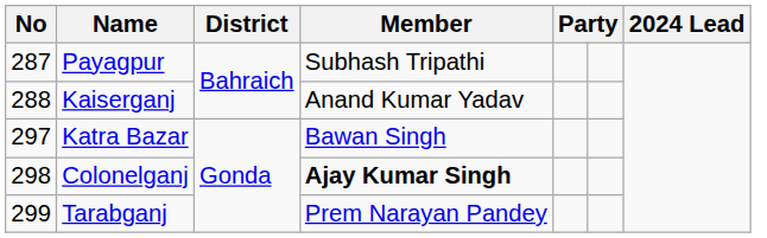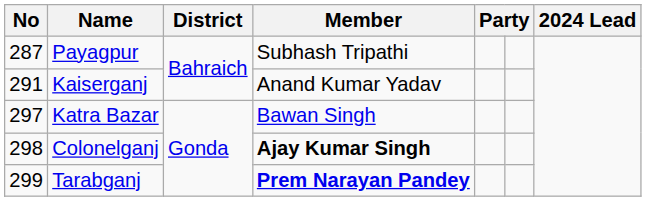Kaiserganj | No: 288 -> 291
Tarabganj | Member: normal -> bold
